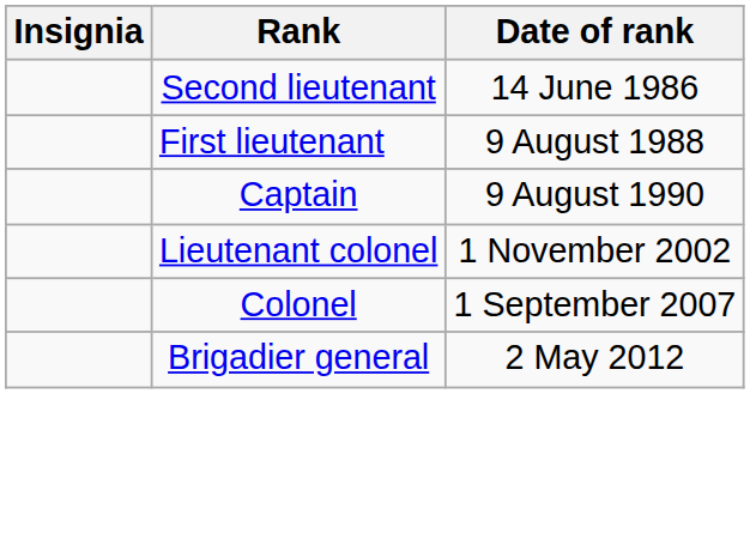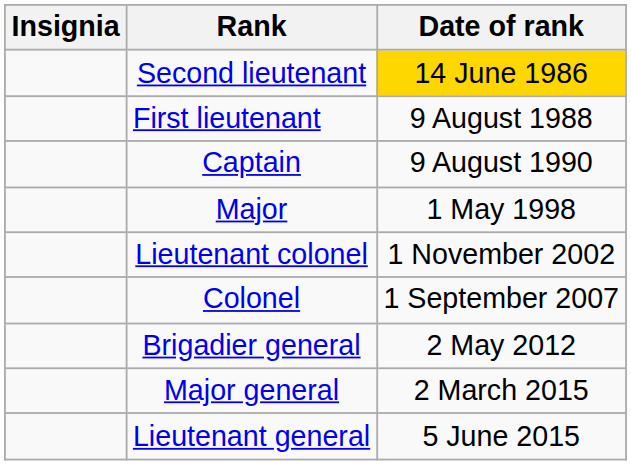Second lieutenant | Date of rank: no background -> gold background
+ row: Major | 1 May 1998
+ row: Major general | 2 March 2015
+ row: Lieutenant general | 5 June 2015
